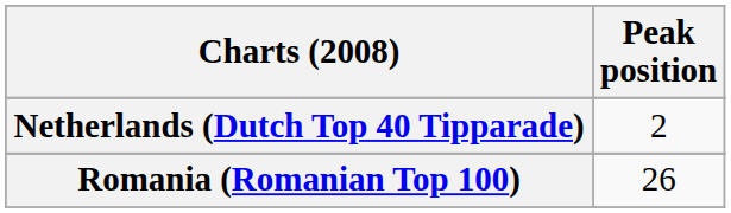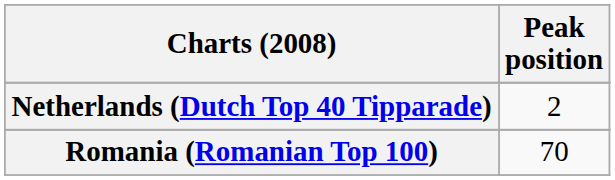Romania (Romanian Top 100) | Peak position: 26 -> 70
